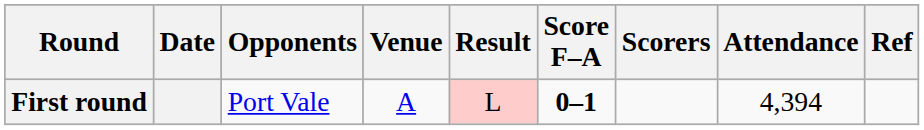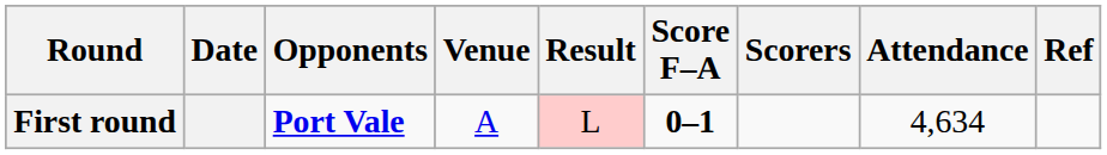First round | Opponents: normal -> bold
First round | Attendance: 4,394 -> 4,634
